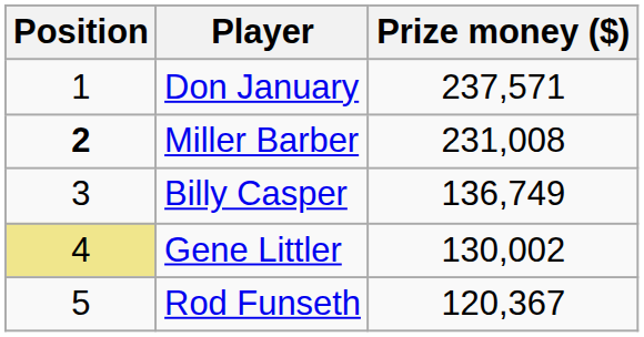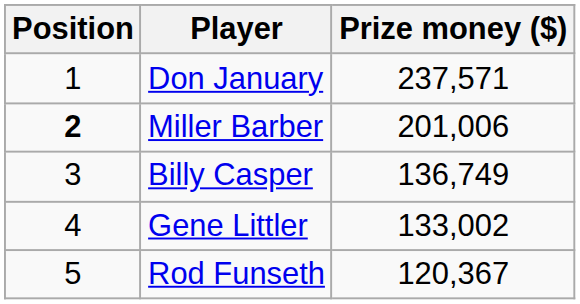Miller Barber | Prize money ($): 231,008 -> 201,006
Gene Littler | Position: khaki background -> no background
Gene Littler | Prize money ($): 130,002 -> 133,002
